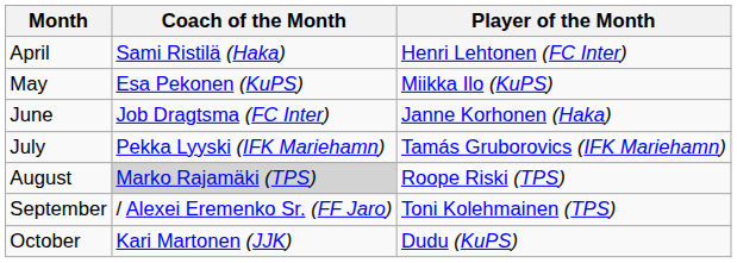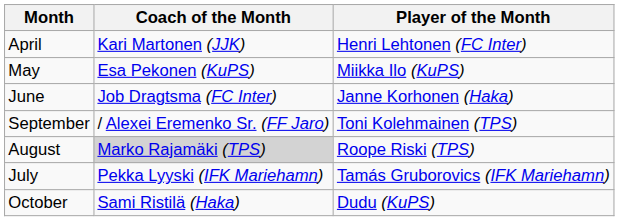April | Coach of the Month: Sami Ristilä (Haka) -> Kari Martonen (JJK)
rows swapped: July <-> September
October | Coach of the Month: Kari Martonen (JJK) -> Sami Ristilä (Haka)
